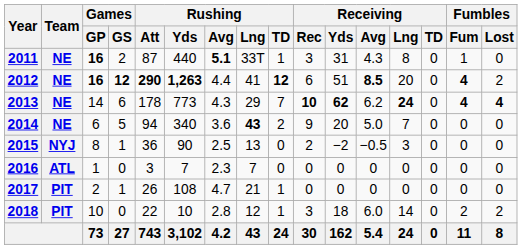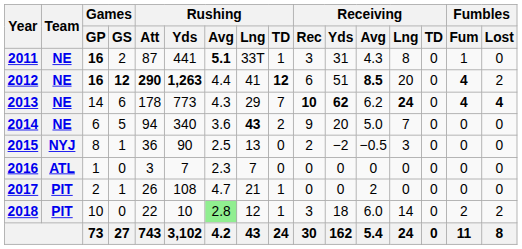2011 | Rushing / Yds: 440 -> 441
2017 | Receiving / Avg: 0 -> 2
2018 | Rushing / Avg: no background -> lightgreen background
